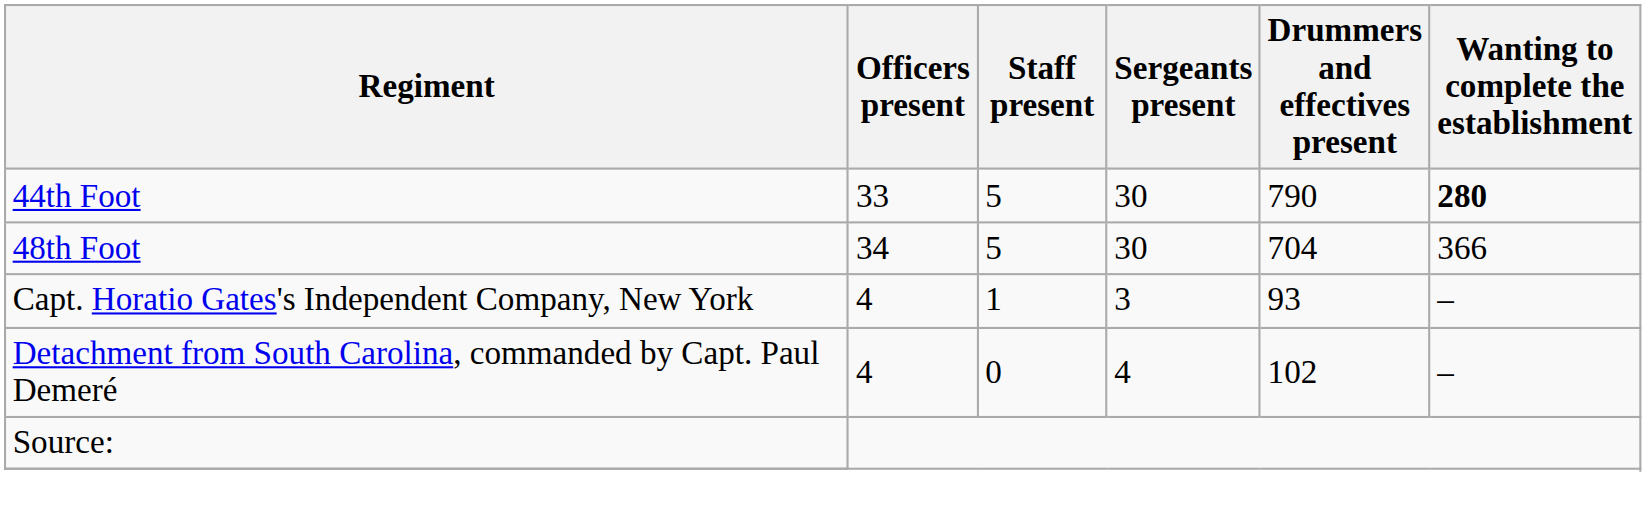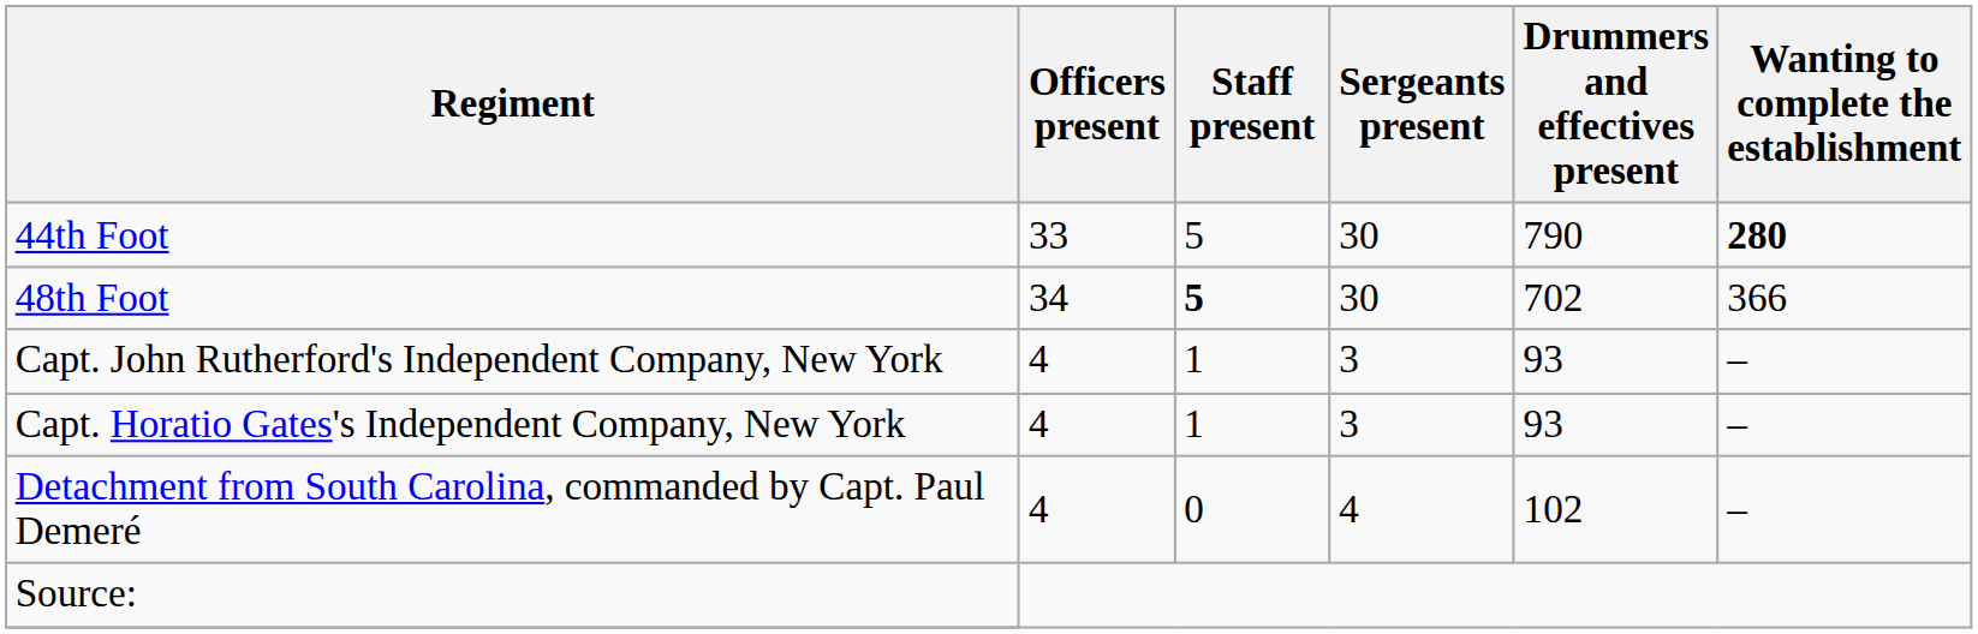48th Foot | Staff present: normal -> bold
48th Foot | Drummers and effectives present: 704 -> 702
+ row: Capt. John Rutherford's Independent Company, New York | 4 | 1 | 3 | 93 | –
